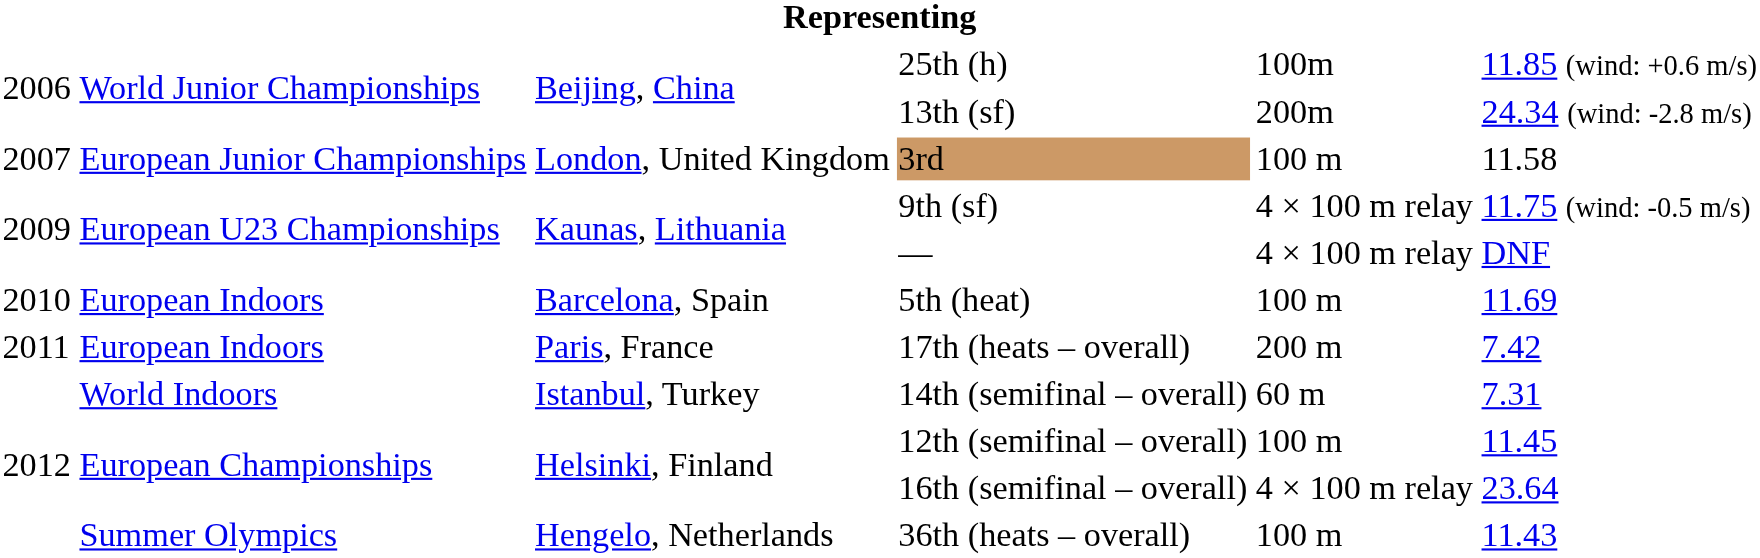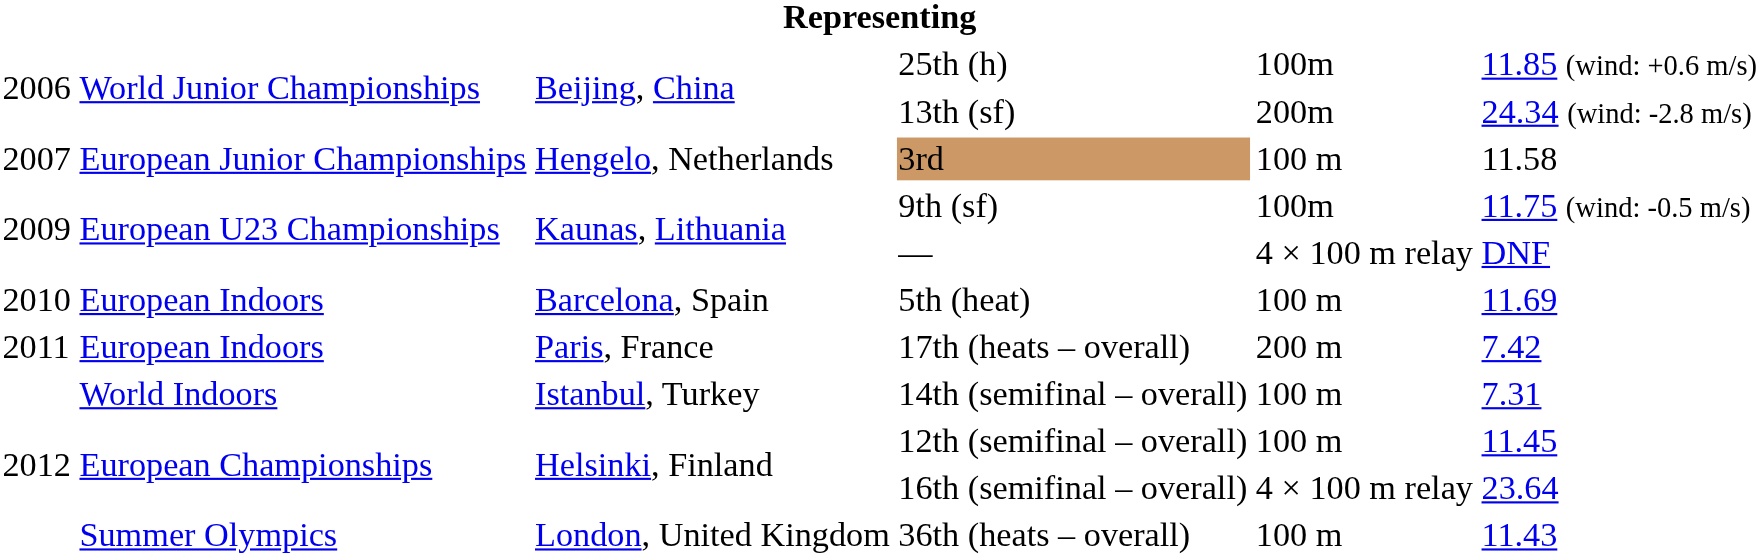3rd | column 3: London, United Kingdom -> Hengelo, Netherlands
9th (sf) | column 5: 4 × 100 m relay -> 100m
14th (semifinal – overall) | column 5: 60 m -> 100 m
36th (heats – overall) | column 3: Hengelo, Netherlands -> London, United Kingdom
